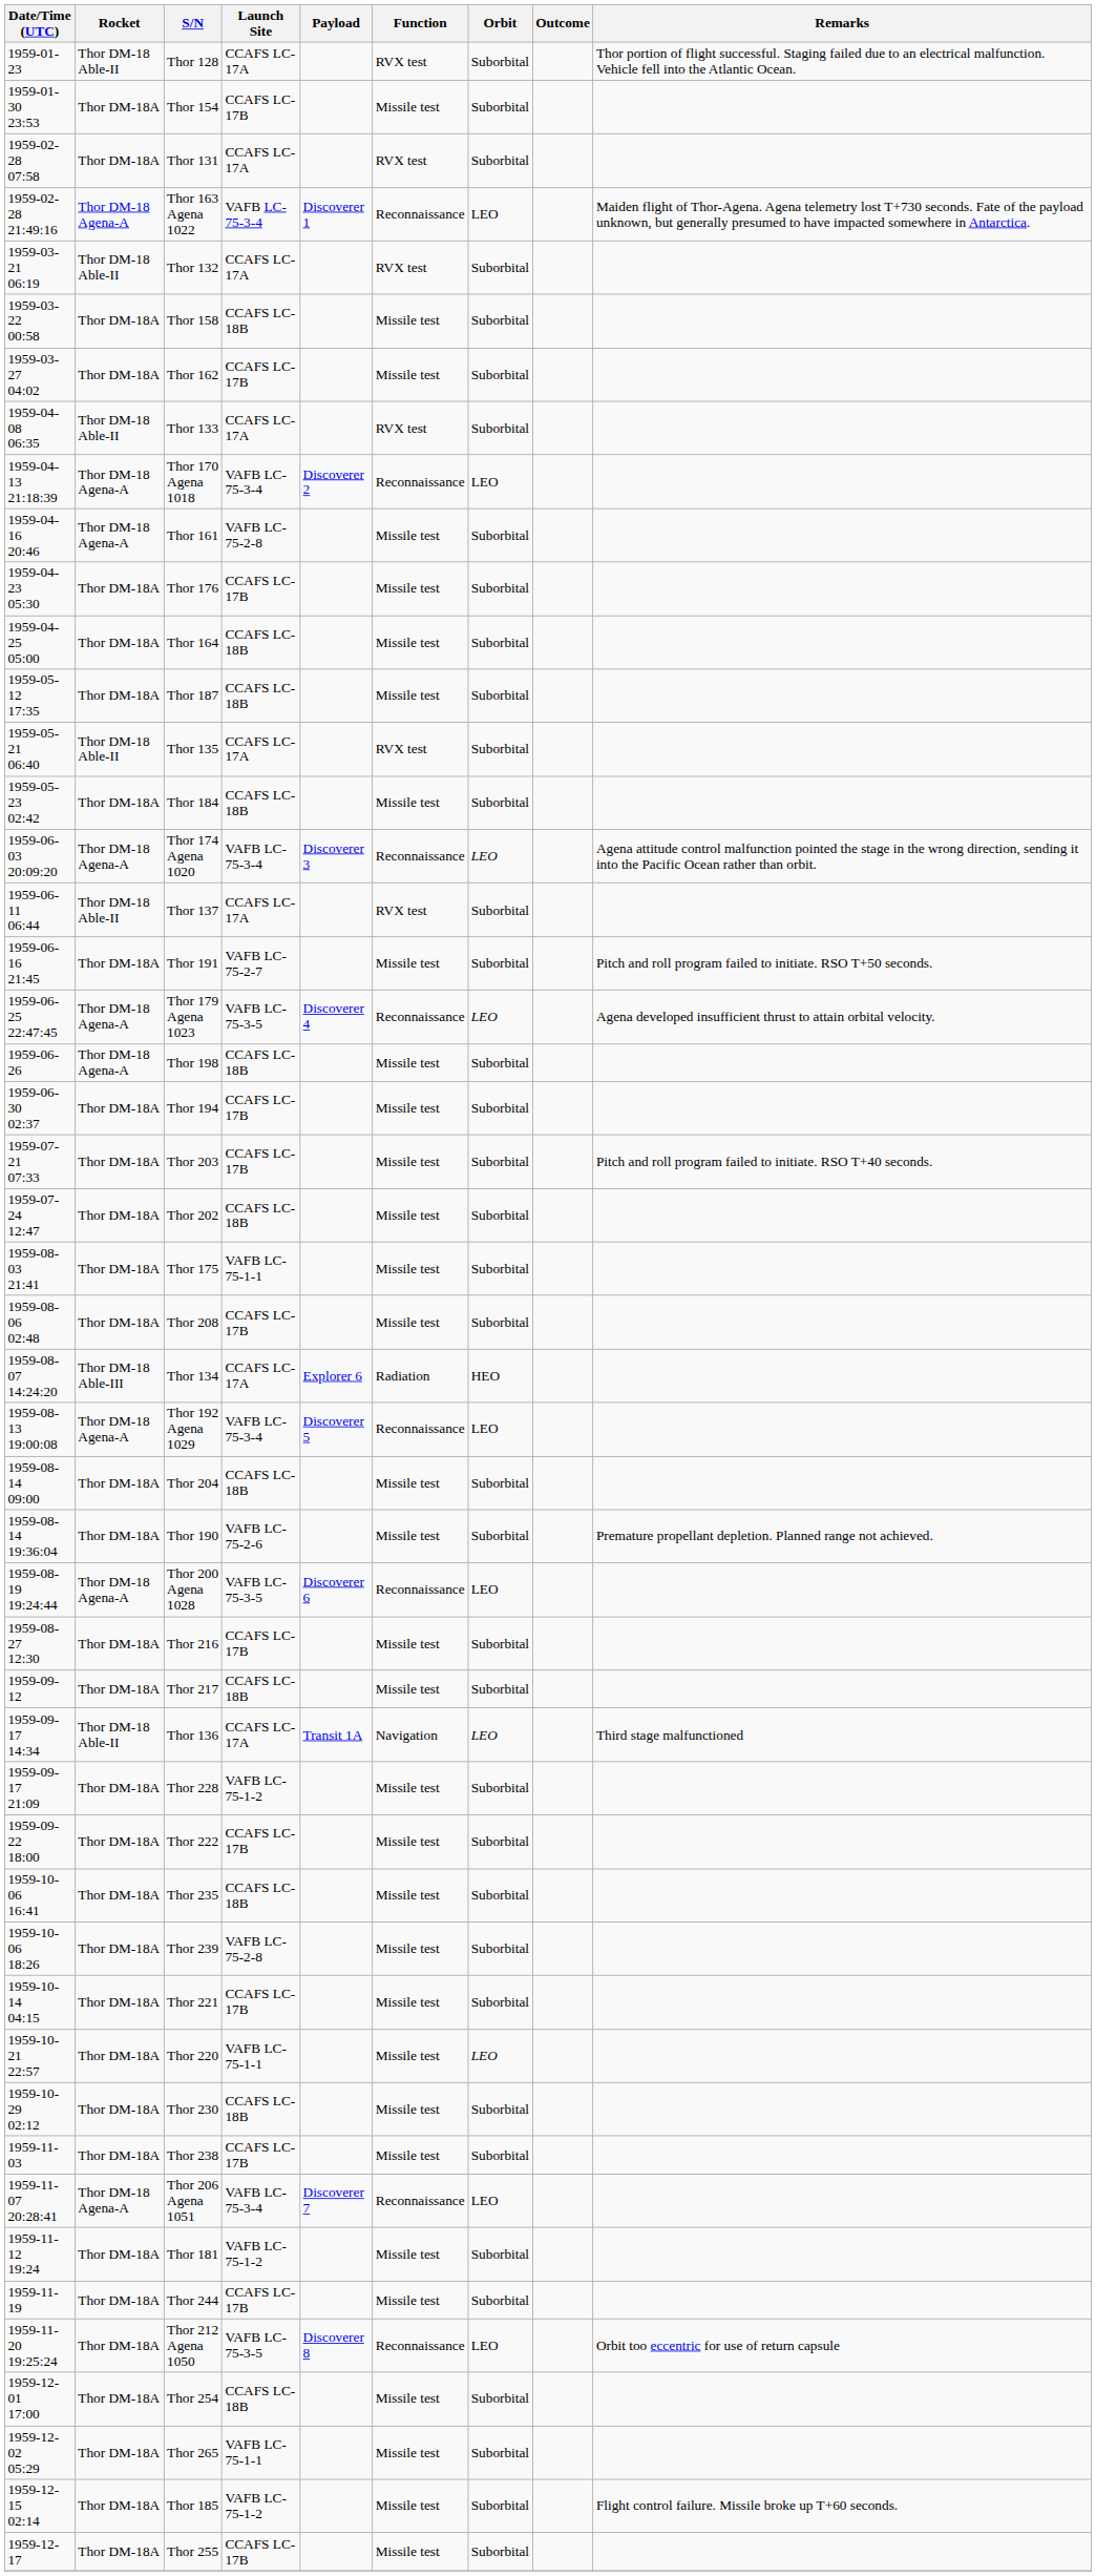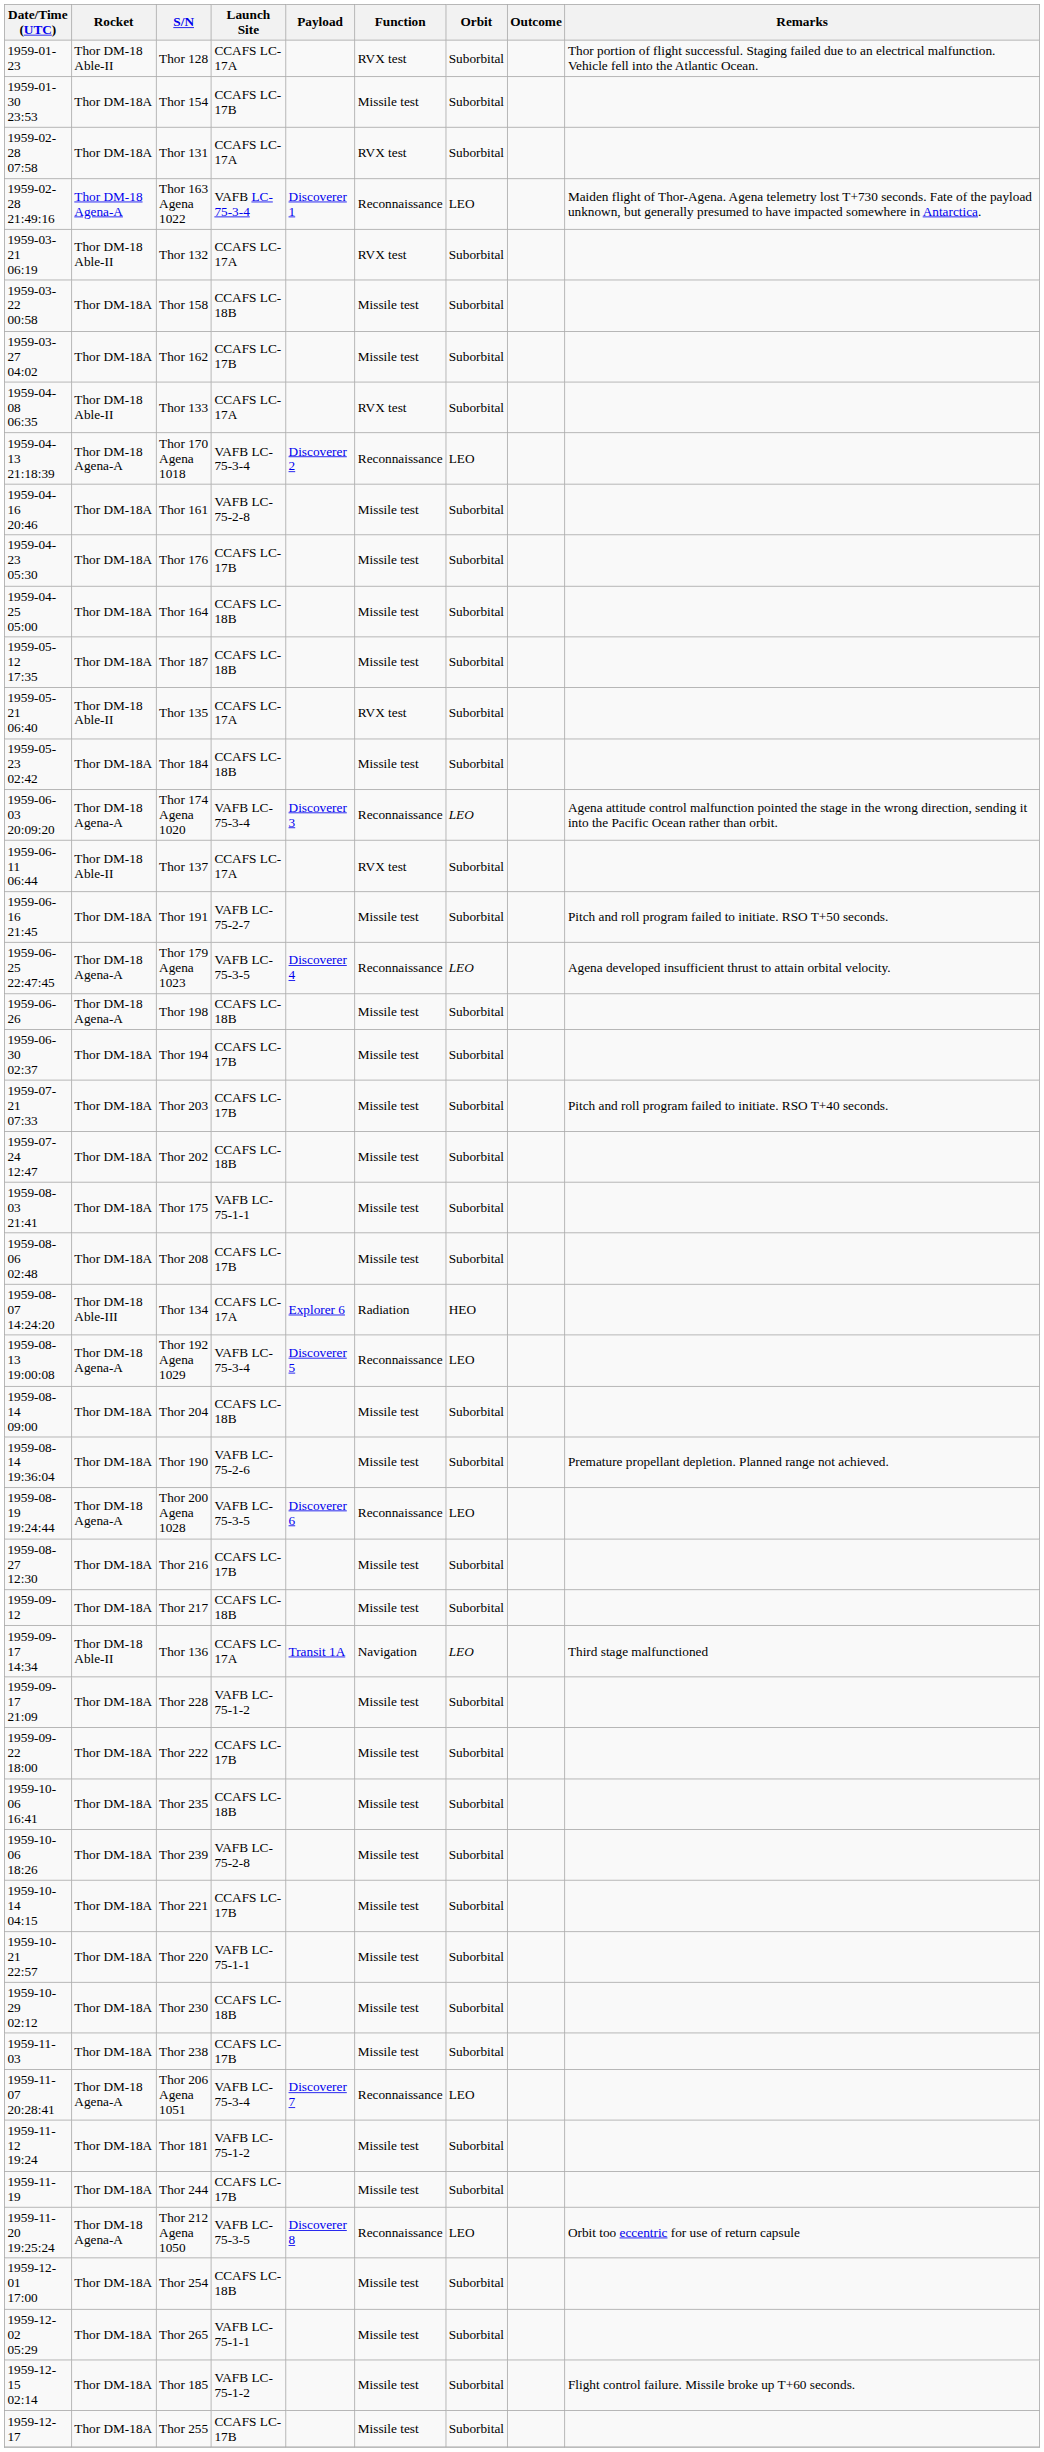Thor 161 | Rocket: Thor DM-18 Agena-A -> Thor DM-18A
Thor 220 | Orbit: LEO -> Suborbital
Thor 212 Agena 1050 | Rocket: Thor DM-18A -> Thor DM-18 Agena-A
